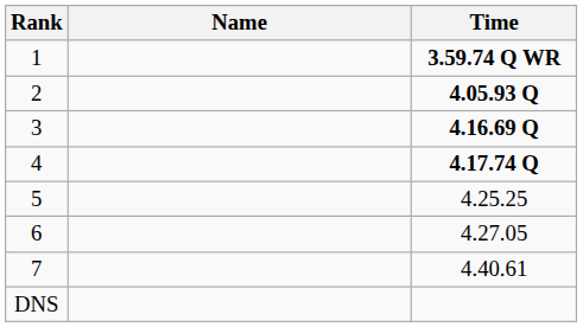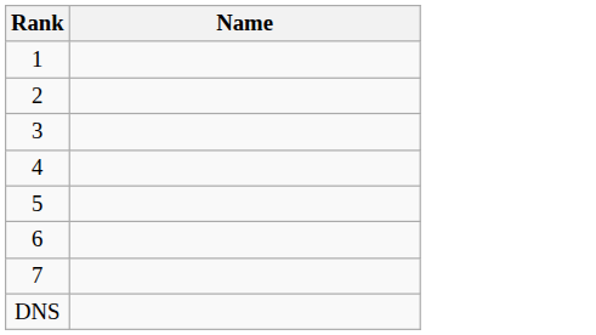- column: Time | 3.59.74 Q WR | 4.05.93 Q | 4.16.69 Q | 4.17.74 Q | 4.25.25 | 4.27.05 | 4.40.61
